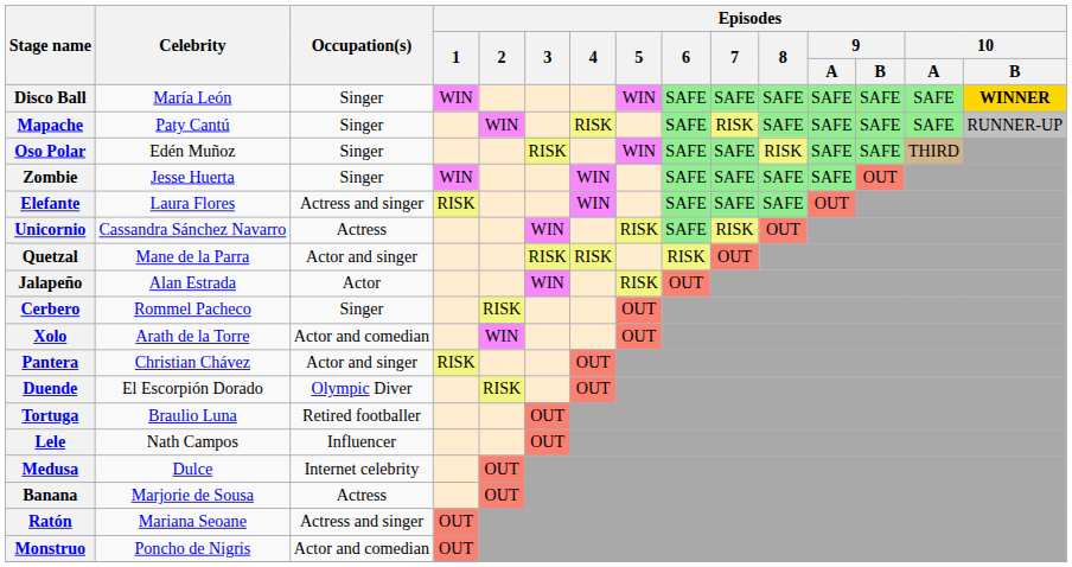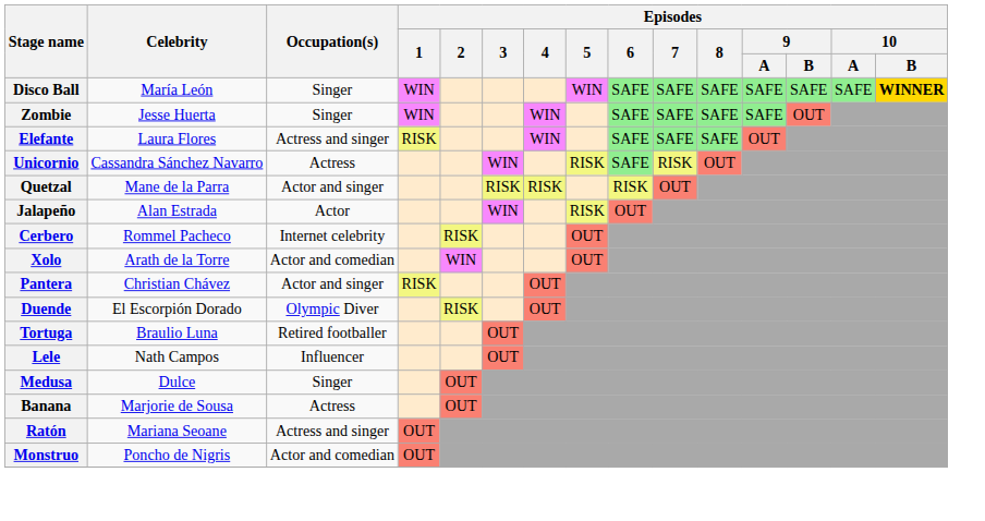- row: Mapache | Paty Cantú | Singer | WIN | RISK | SAFE | RISK | SAFE | SAFE | SAFE | SAFE | RUNNER-UP
- row: Oso Polar | Edén Muñoz | Singer | RISK | WIN | SAFE | SAFE | RISK | SAFE | SAFE | THIRD
Cerbero | Occupation(s): Singer -> Internet celebrity
Medusa | Occupation(s): Internet celebrity -> Singer
